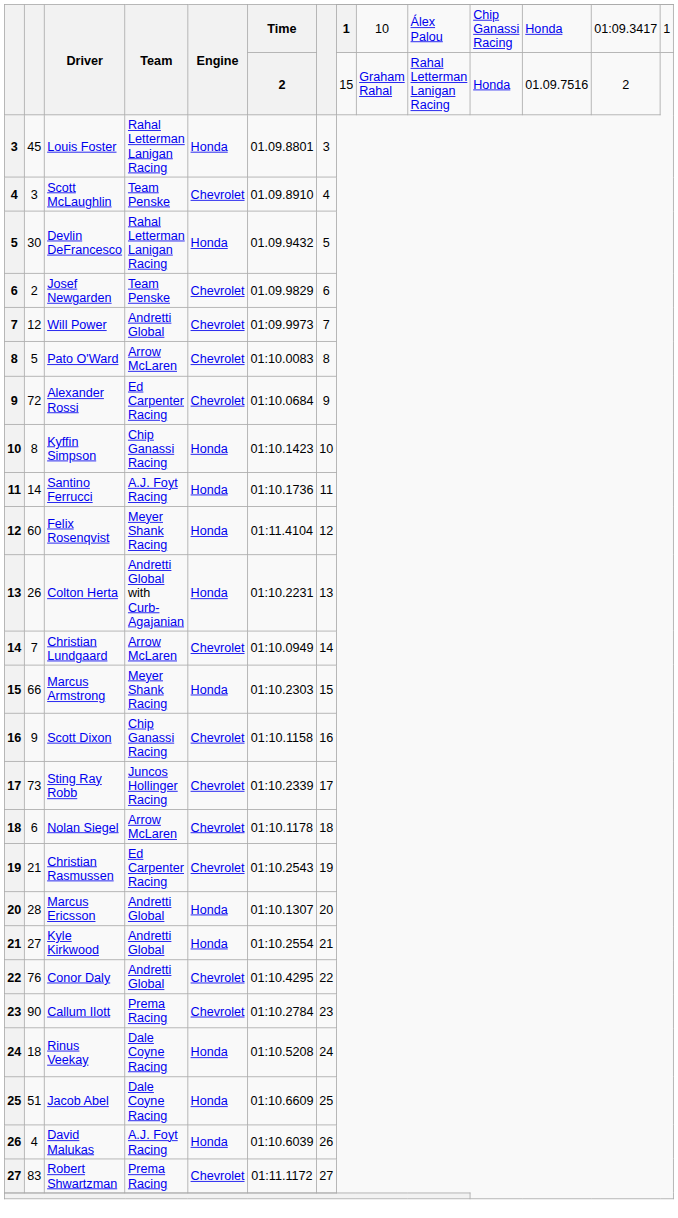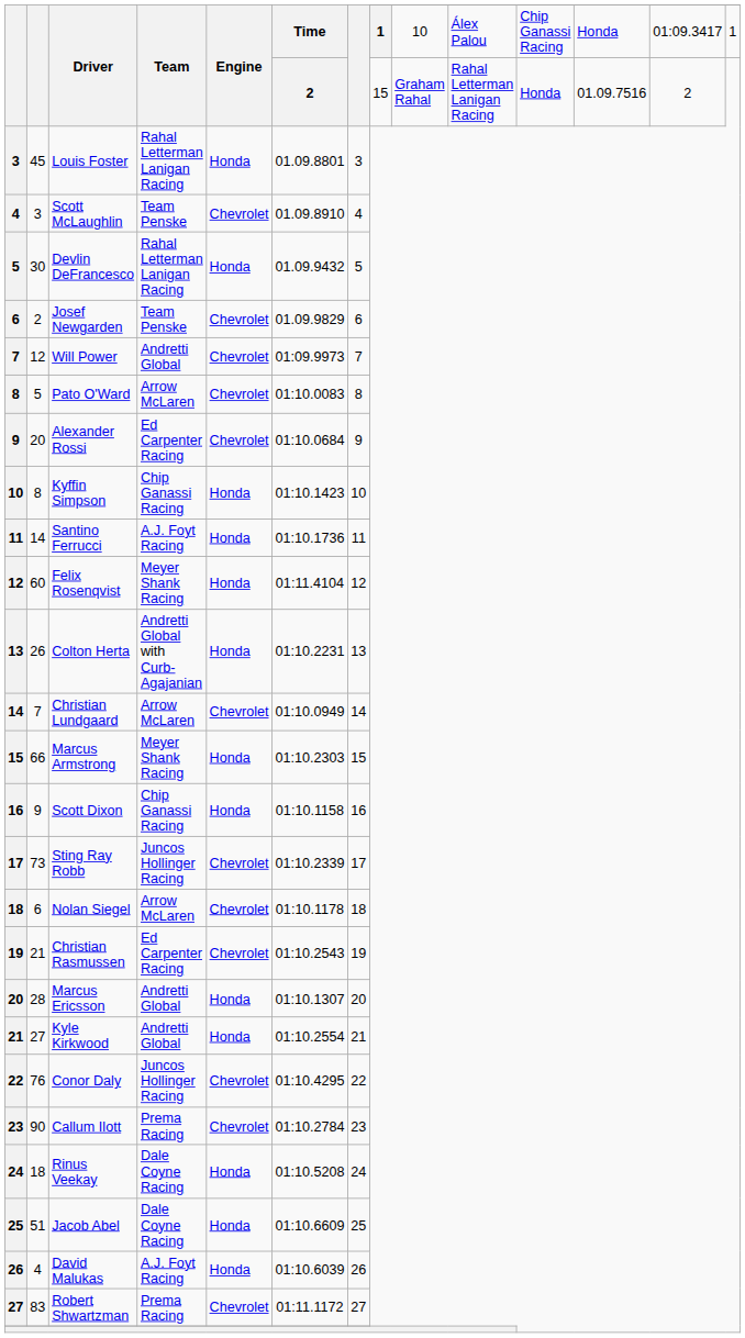Alexander Rossi | column 2: 72 -> 20
Scott Dixon | Engine: Chevrolet -> Honda
Conor Daly | Team: Andretti Global -> Juncos Hollinger Racing
